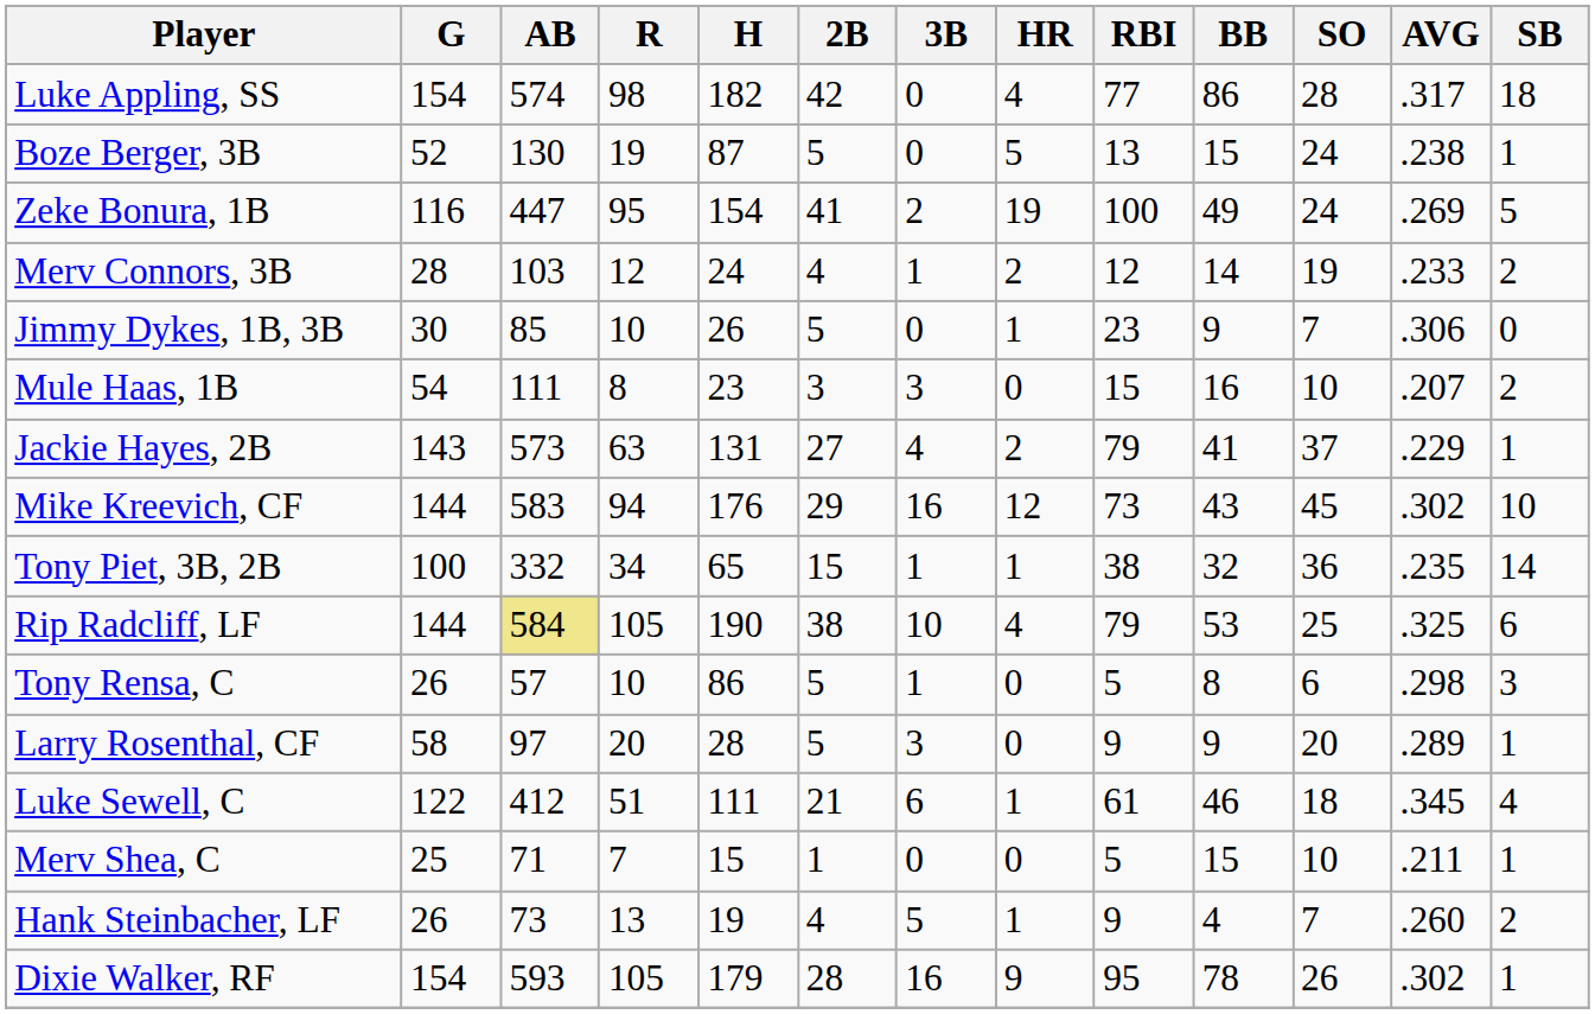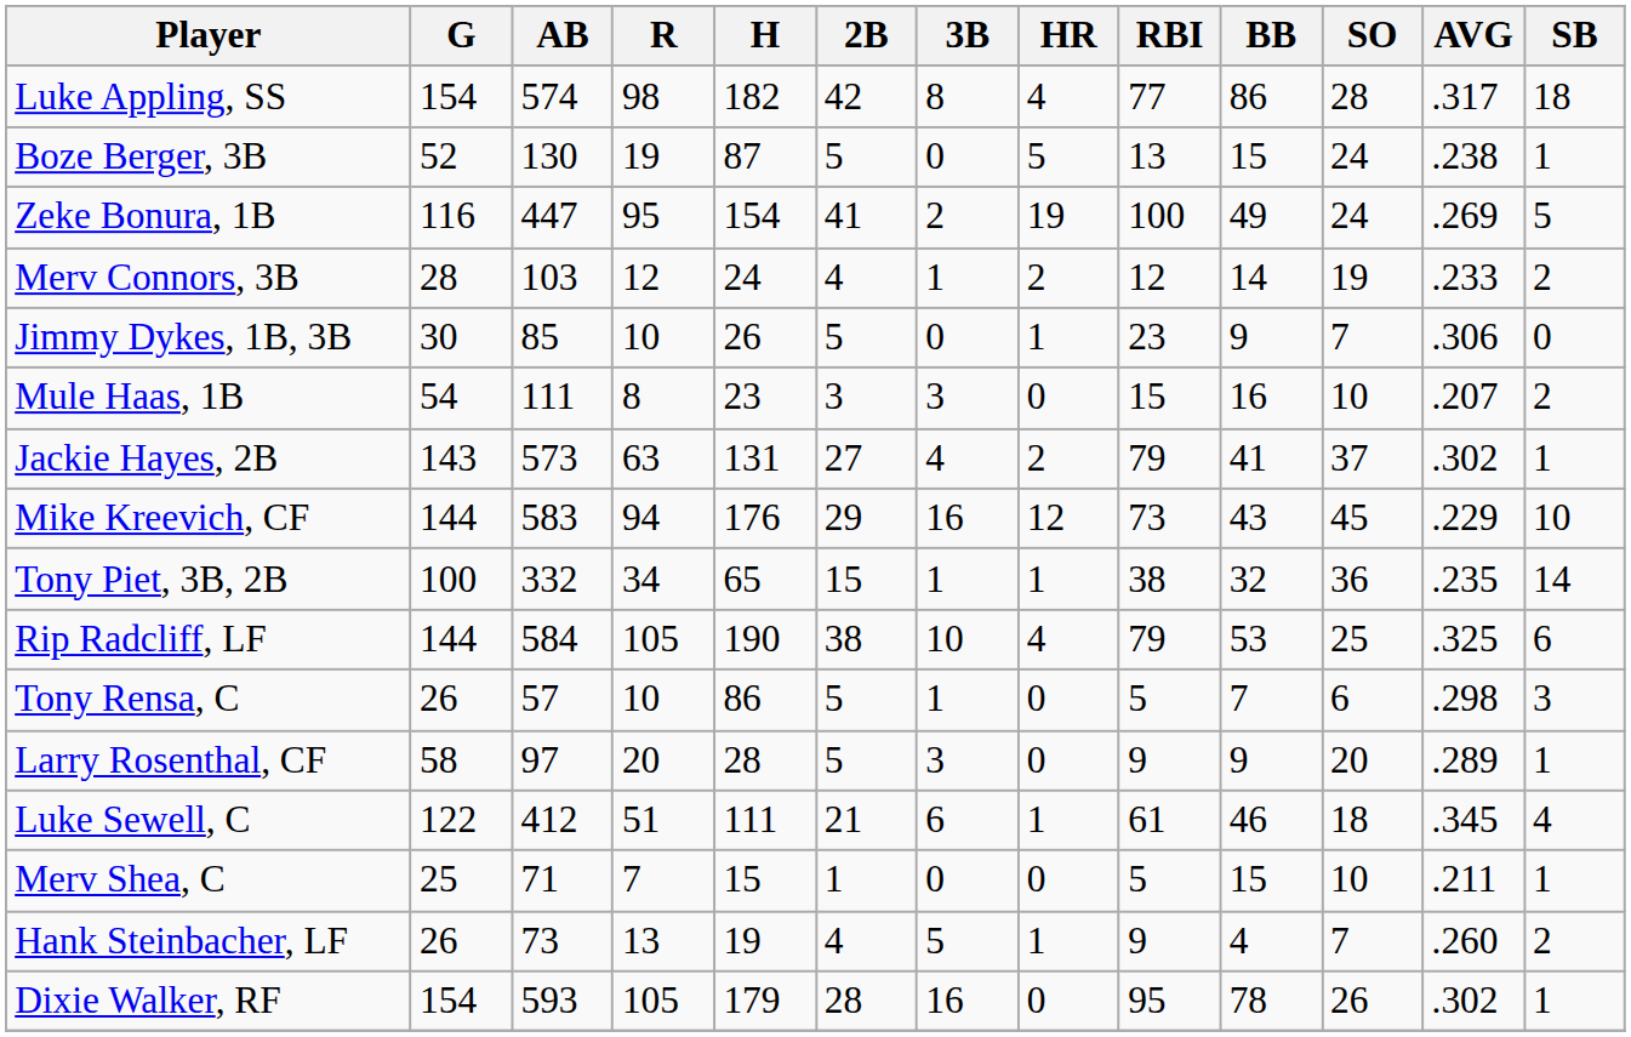Luke Appling, SS | 3B: 0 -> 8
Jackie Hayes, 2B | AVG: .229 -> .302
Mike Kreevich, CF | AVG: .302 -> .229
Rip Radcliff, LF | AB: khaki background -> no background
Tony Rensa, C | BB: 8 -> 7
Dixie Walker, RF | HR: 9 -> 0
